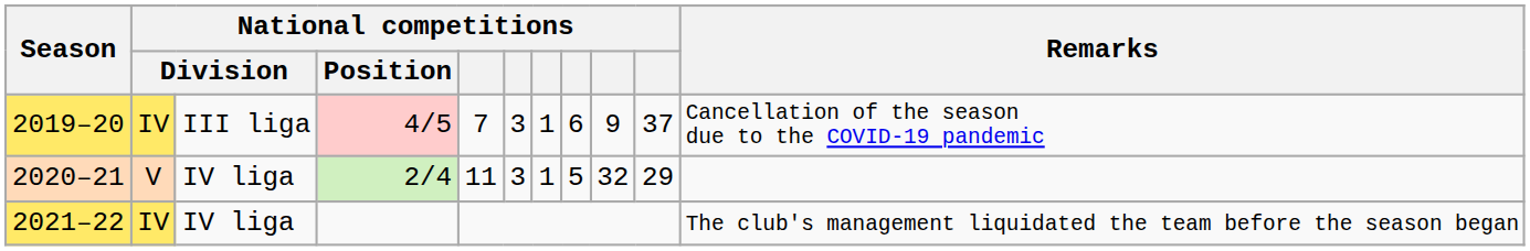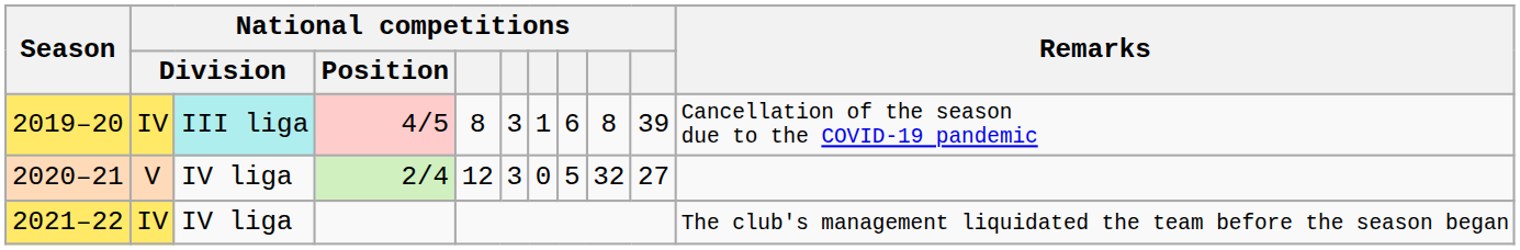2019–20 | column 3: no background -> paleturquoise background
2019–20 | column 5: 7 -> 8
2019–20 | column 9: 9 -> 8
2019–20 | column 10: 37 -> 39
2020–21 | column 5: 11 -> 12
2020–21 | column 7: 1 -> 0
2020–21 | column 10: 29 -> 27
